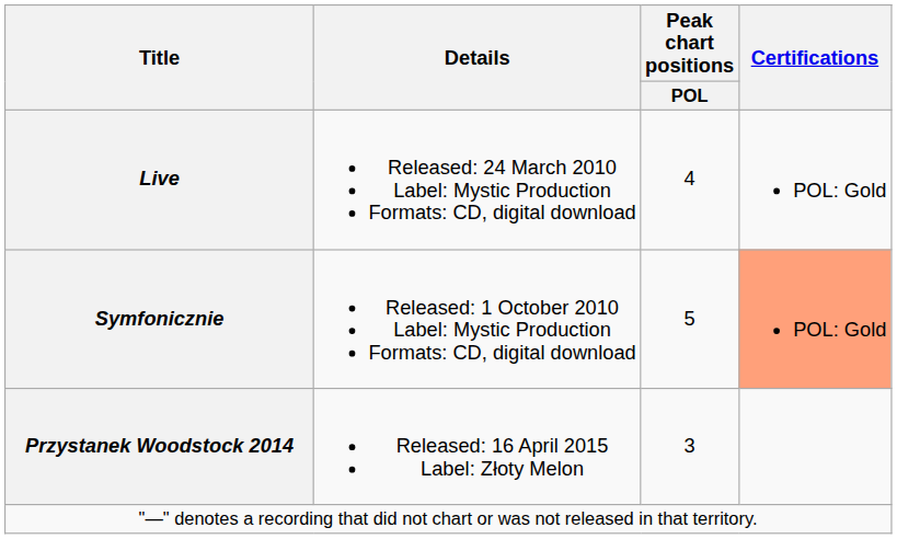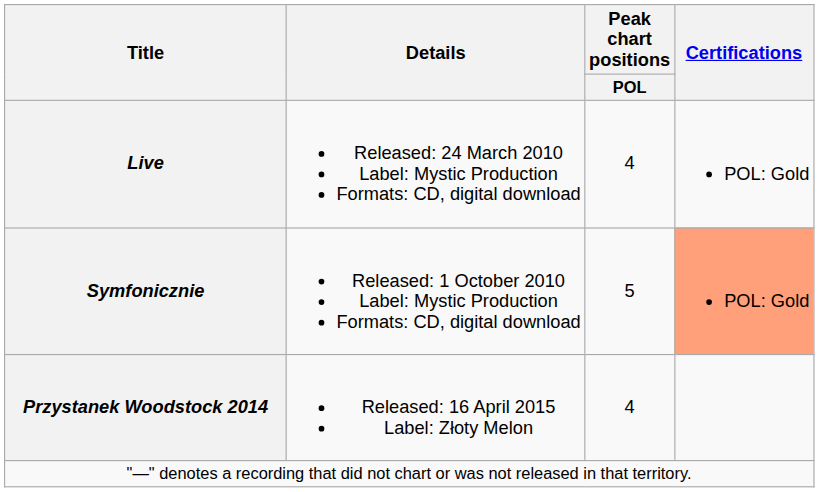Przystanek Woodstock 2014 | Peak chart positions / POL: 3 -> 4
